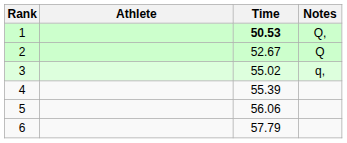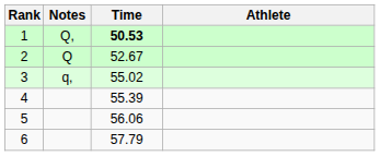columns swapped: Athlete <-> Notes
